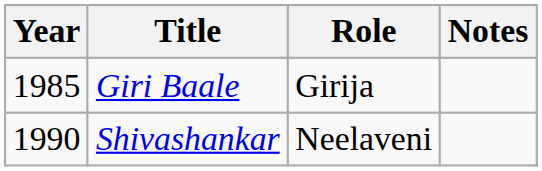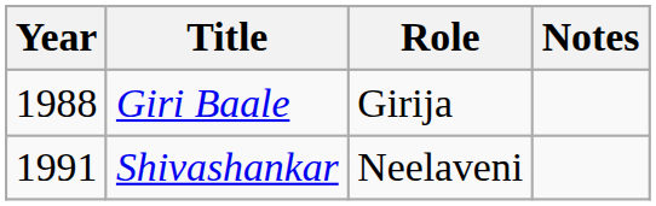Giri Baale | Year: 1985 -> 1988
Shivashankar | Year: 1990 -> 1991
